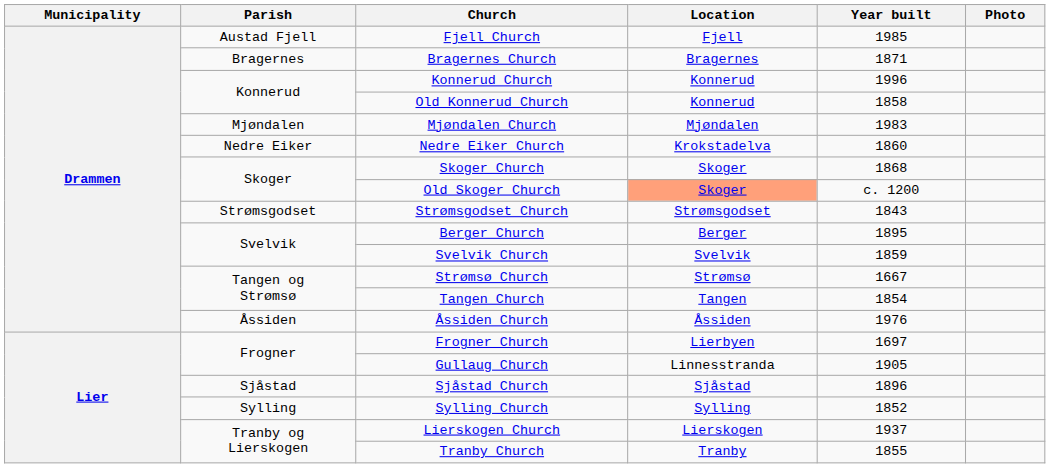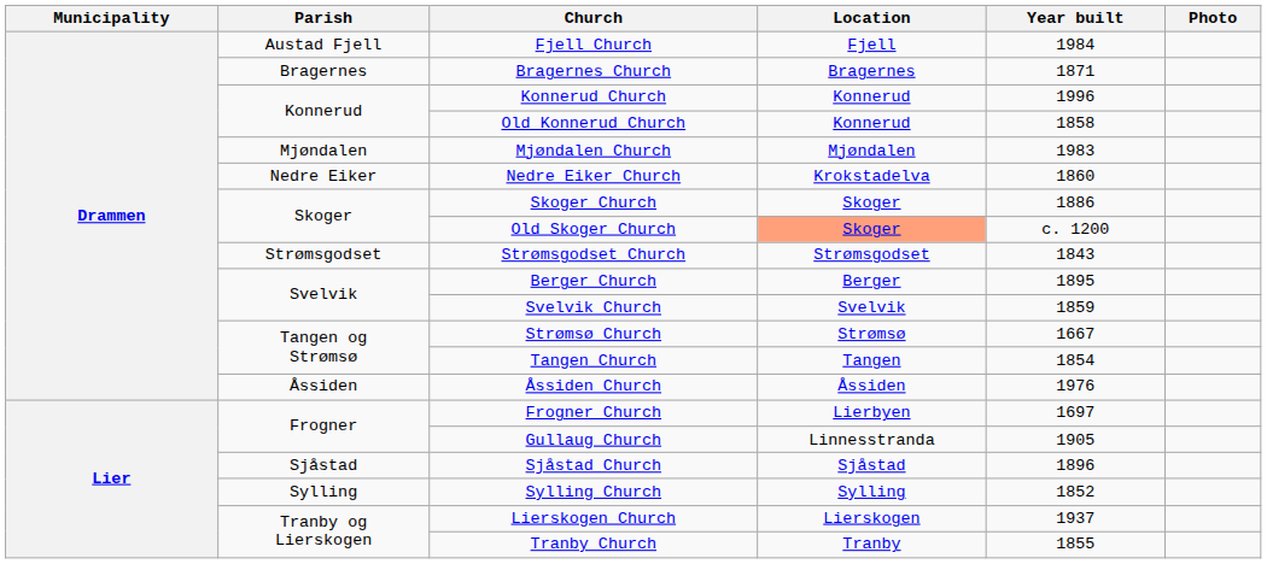Fjell Church | Year built: 1985 -> 1984
Skoger Church | Year built: 1868 -> 1886
